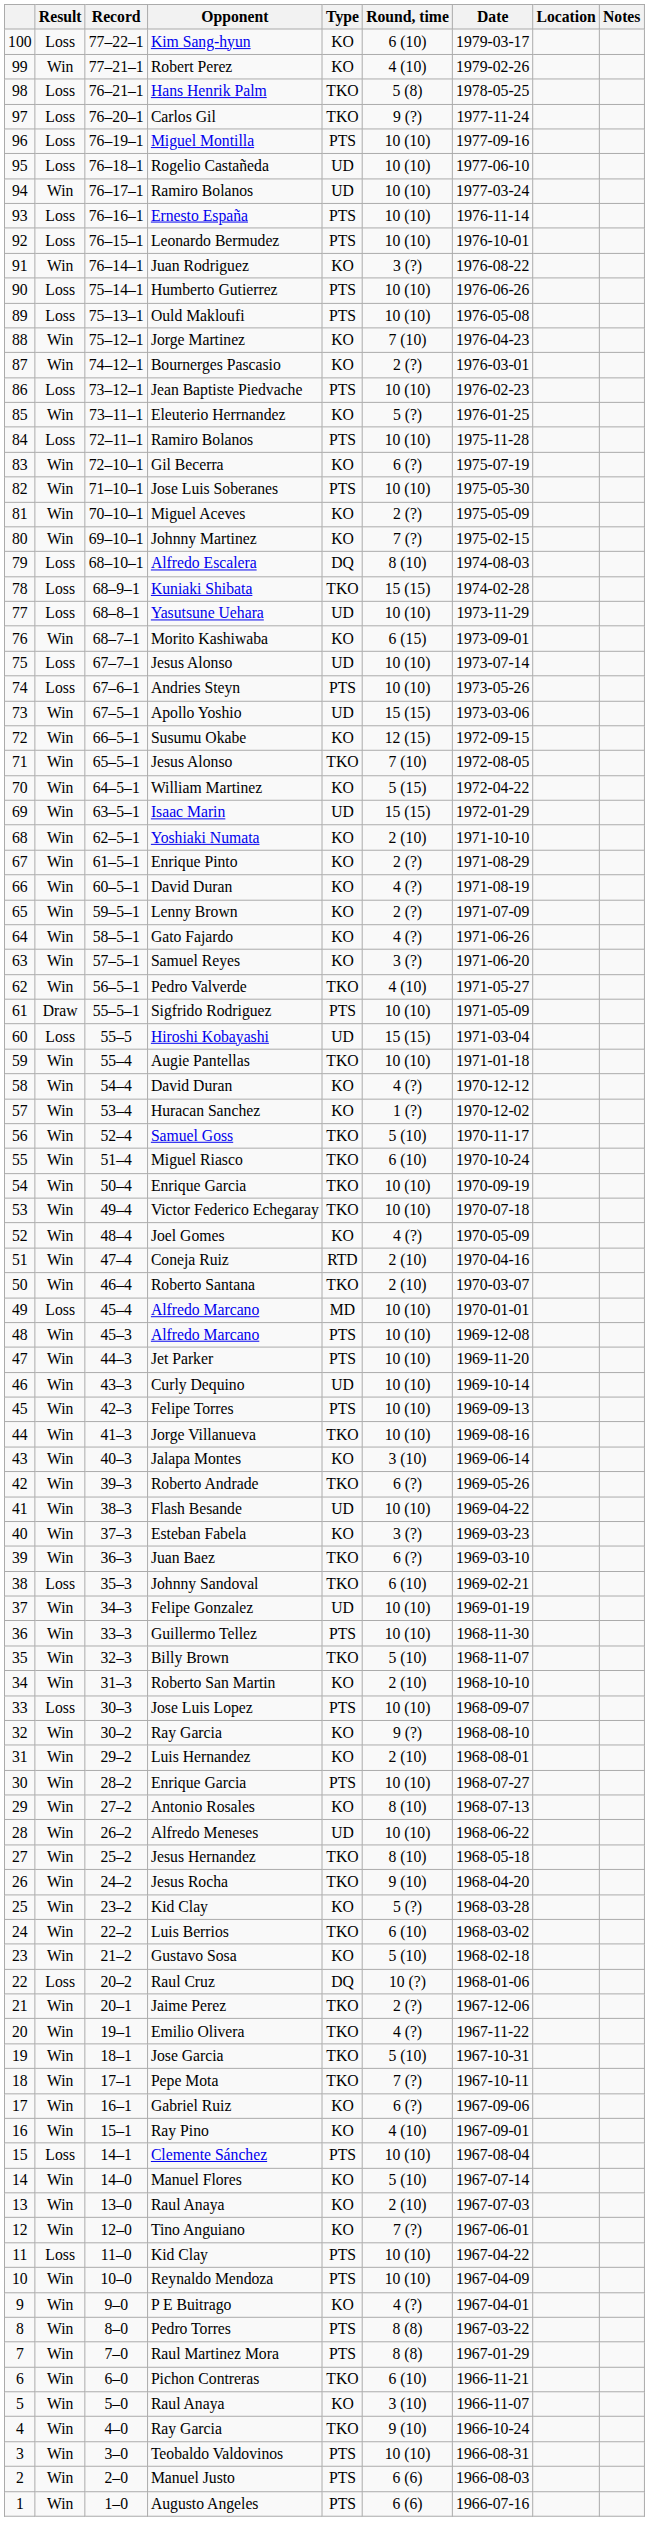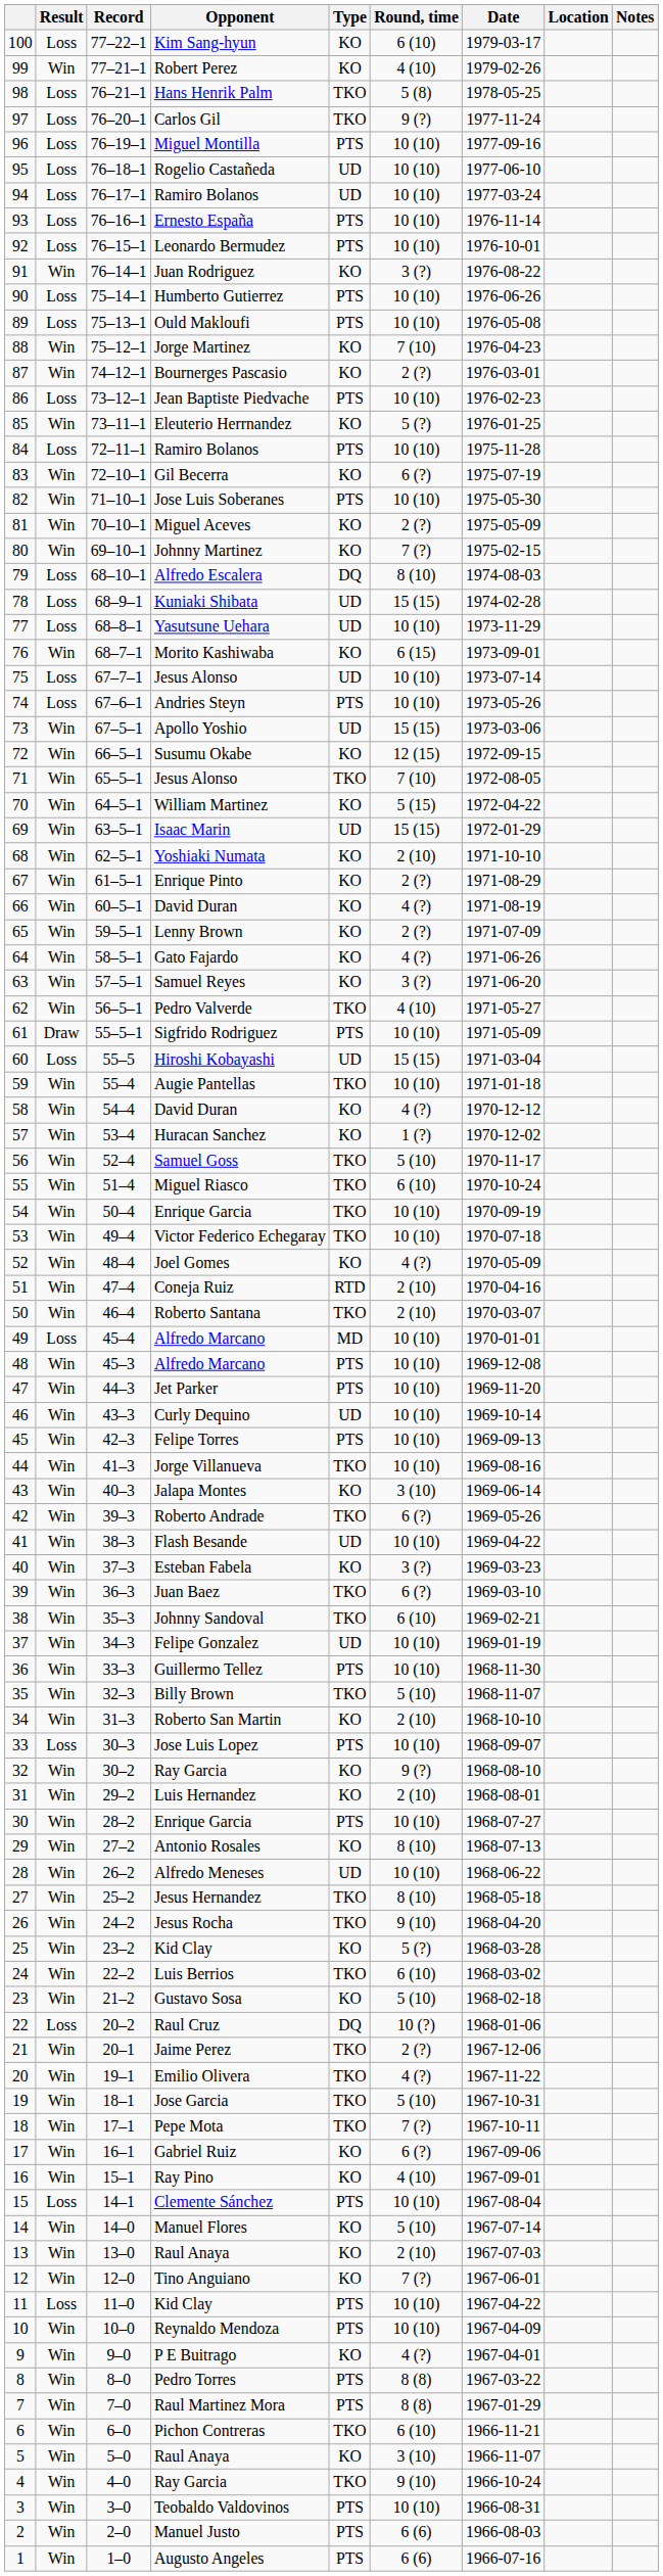94 / Ramiro Bolanos | Result: Win -> Loss
Kuniaki Shibata | Type: TKO -> UD
Johnny Sandoval | Result: Loss -> Win
